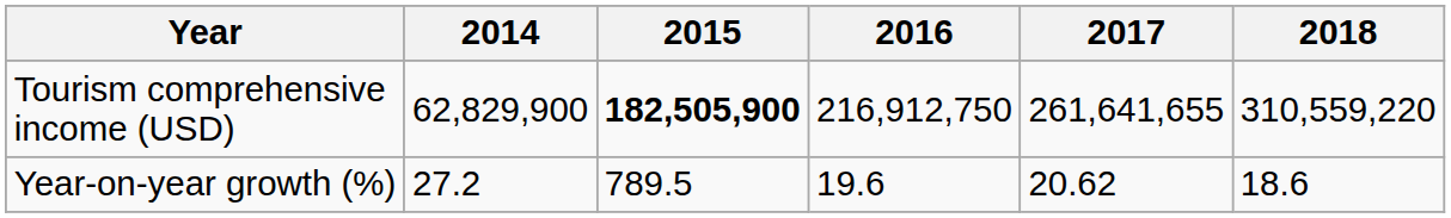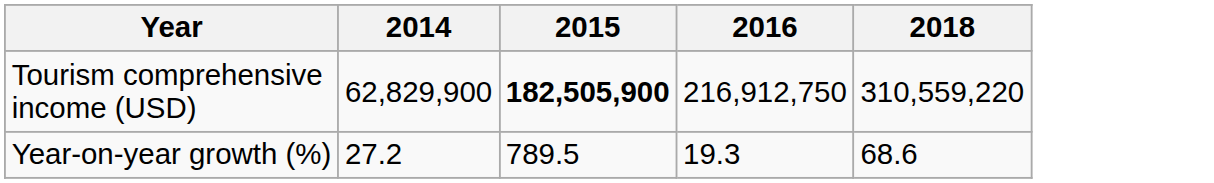- column: 2017 | 261,641,655 | 20.62
Year-on-year growth (%) | 2016: 19.6 -> 19.3
Year-on-year growth (%) | 2018: 18.6 -> 68.6
